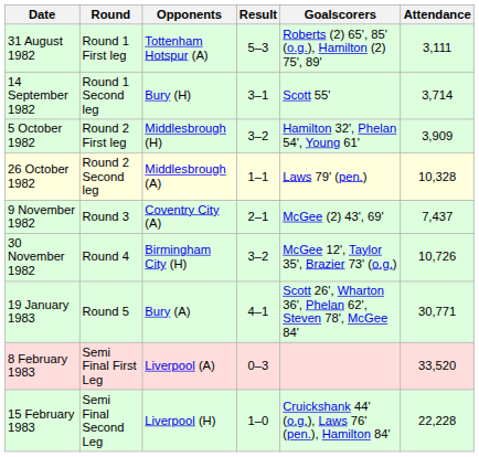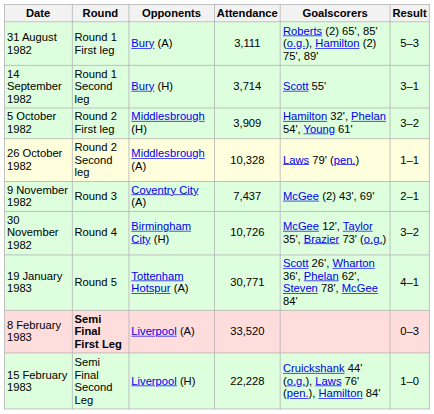columns swapped: Result <-> Attendance
31 August 1982 | Opponents: Tottenham Hotspur (A) -> Bury (A)
19 January 1983 | Opponents: Bury (A) -> Tottenham Hotspur (A)
8 February 1983 | Round: normal -> bold
